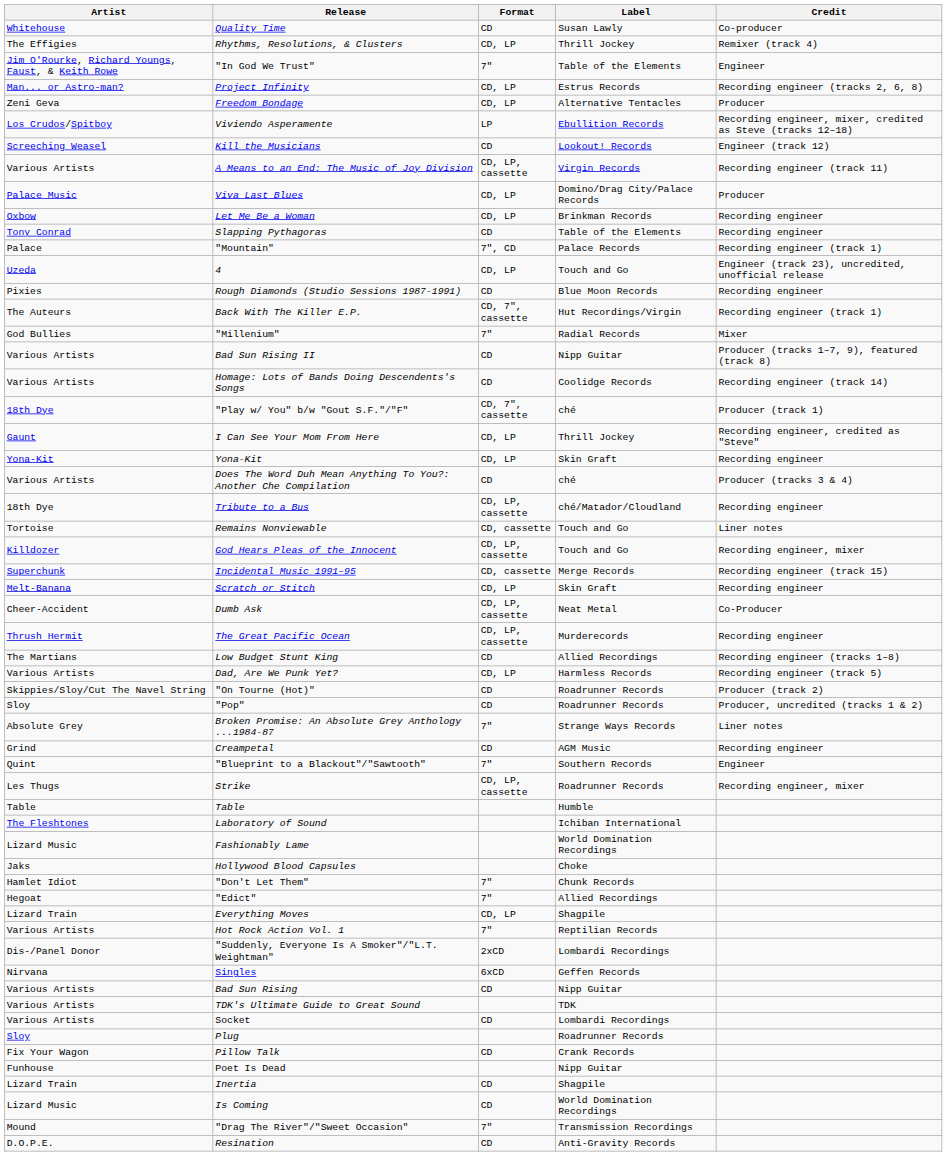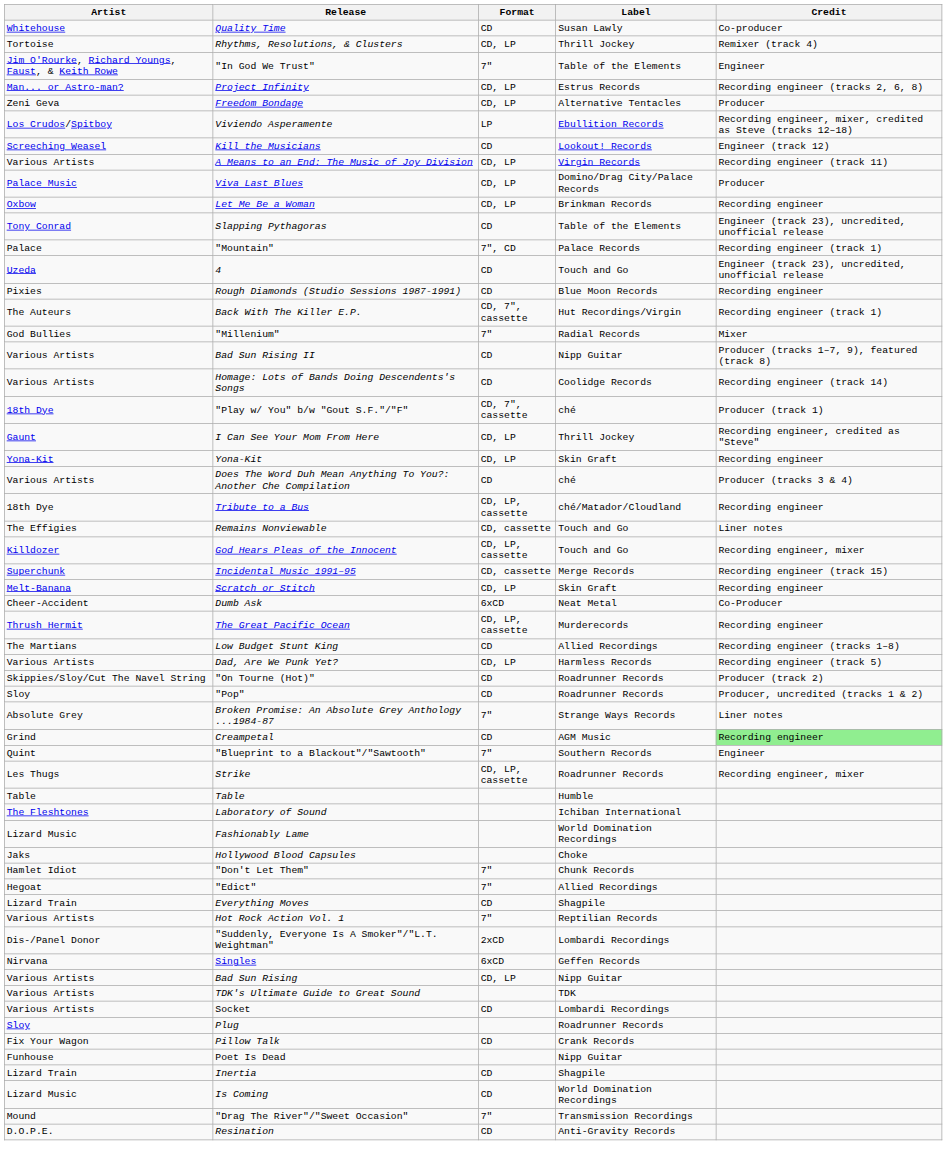Rhythms, Resolutions, & Clusters | Artist: The Effigies -> Tortoise
A Means to an End: The Music of Joy Division | Format: CD, LP, cassette -> CD, LP
Slapping Pythagoras | Credit: Recording engineer -> Engineer (track 23), uncredited, unofficial release
4 | Format: CD, LP -> CD
Remains Nonviewable | Artist: Tortoise -> The Effigies
Dumb Ask | Format: CD, LP, cassette -> 6xCD
Creampetal | Credit: no background -> lightgreen background
Everything Moves | Format: CD, LP -> CD
Bad Sun Rising | Format: CD -> CD, LP
